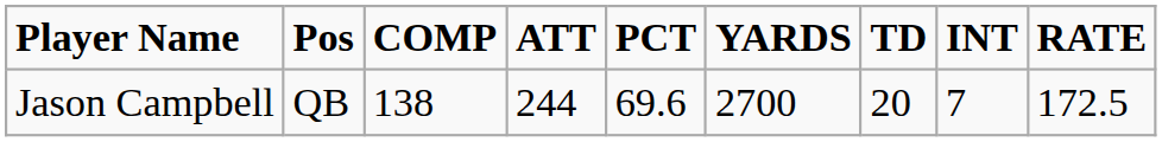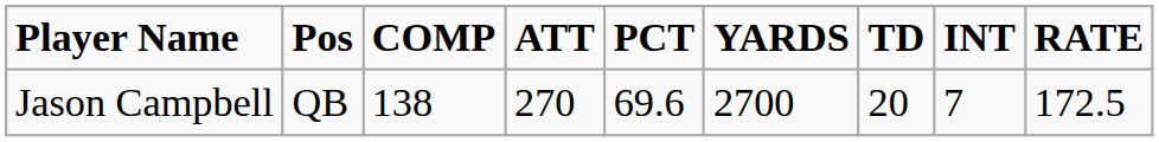Jason Campbell | ATT: 244 -> 270
